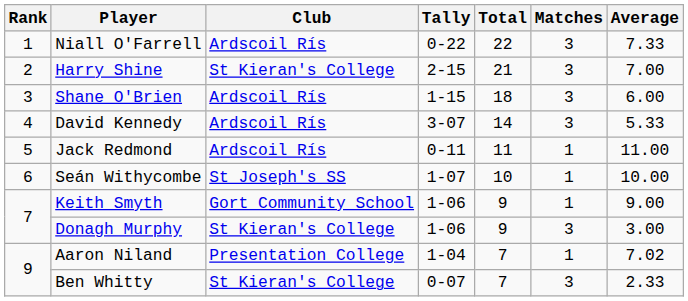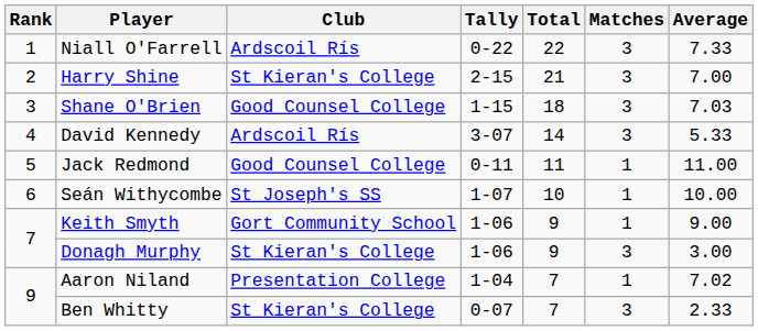Shane O'Brien | Club: Ardscoil Rís -> Good Counsel College
Shane O'Brien | Average: 6.00 -> 7.03
Jack Redmond | Club: Ardscoil Rís -> Good Counsel College
